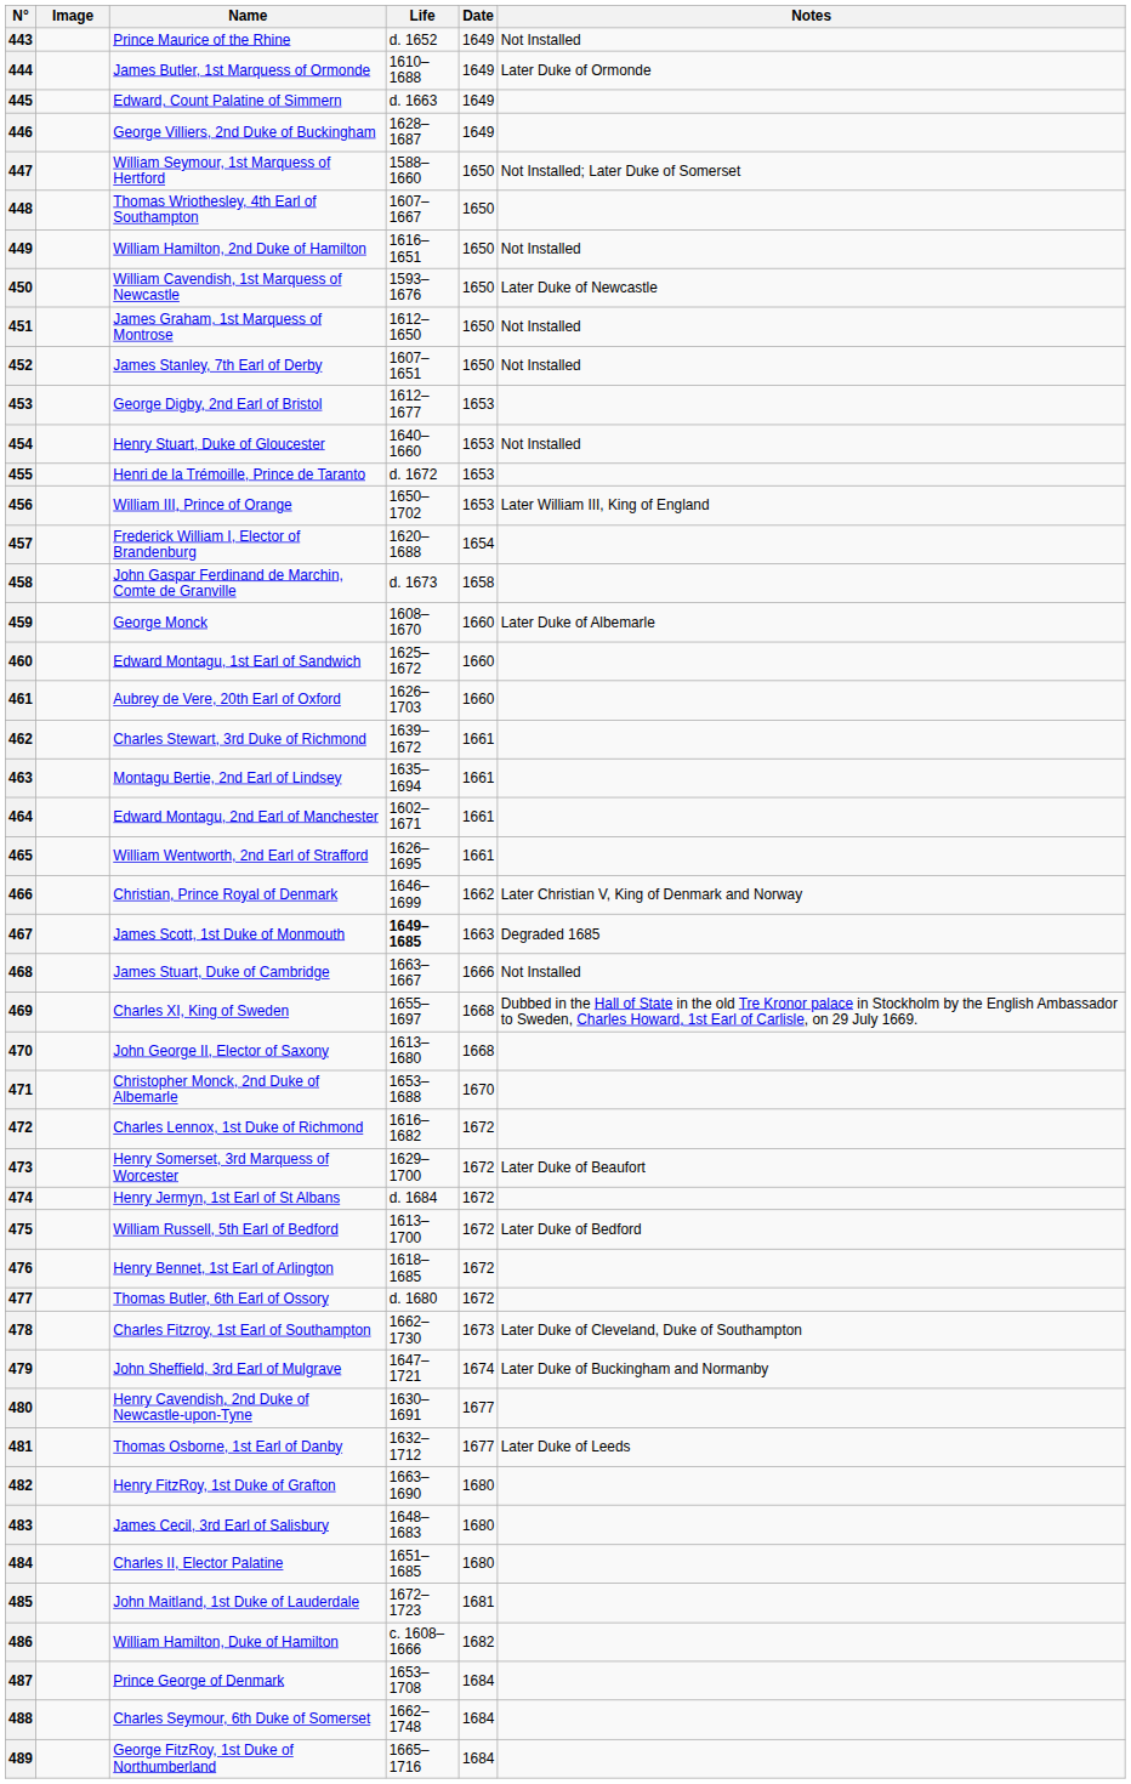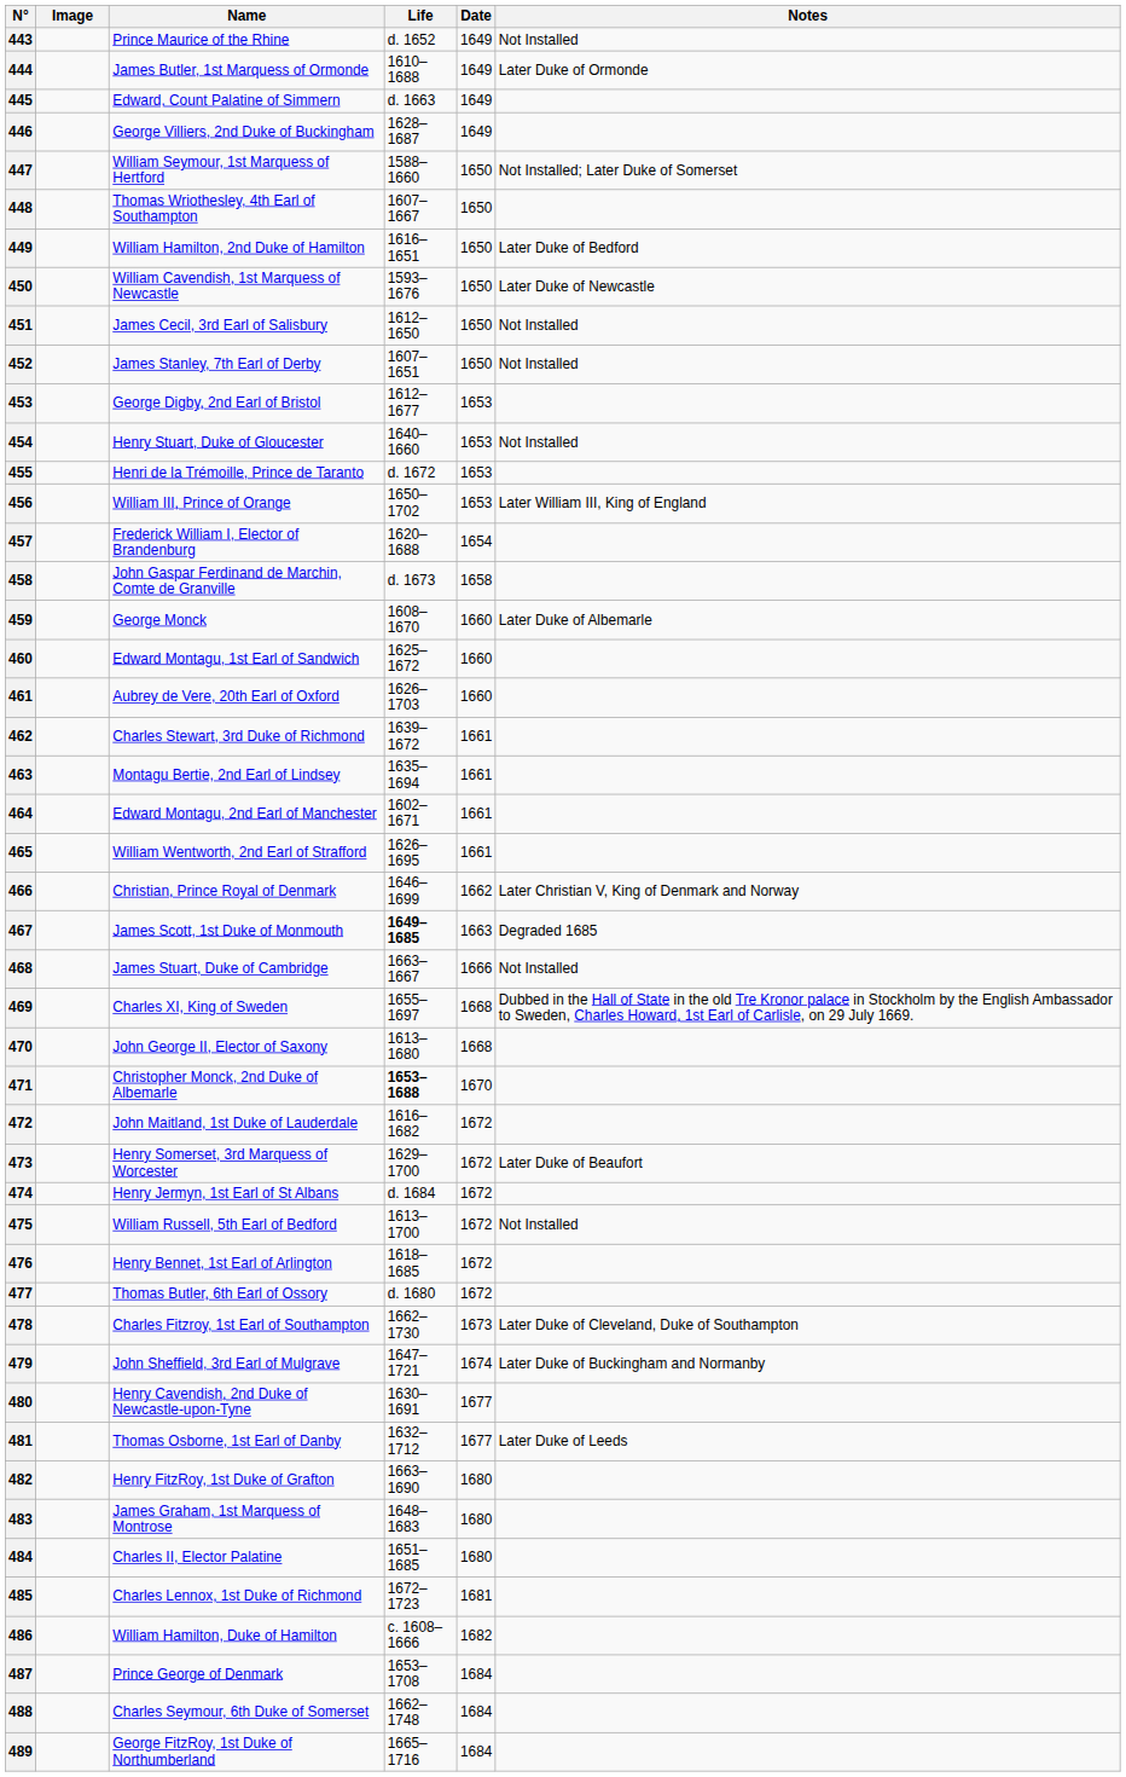449 | Notes: Not Installed -> Later Duke of Bedford
451 | Name: James Graham, 1st Marquess of Montrose -> James Cecil, 3rd Earl of Salisbury
471 | Life: normal -> bold
472 | Name: Charles Lennox, 1st Duke of Richmond -> John Maitland, 1st Duke of Lauderdale
475 | Notes: Later Duke of Bedford -> Not Installed
483 | Name: James Cecil, 3rd Earl of Salisbury -> James Graham, 1st Marquess of Montrose
485 | Name: John Maitland, 1st Duke of Lauderdale -> Charles Lennox, 1st Duke of Richmond
